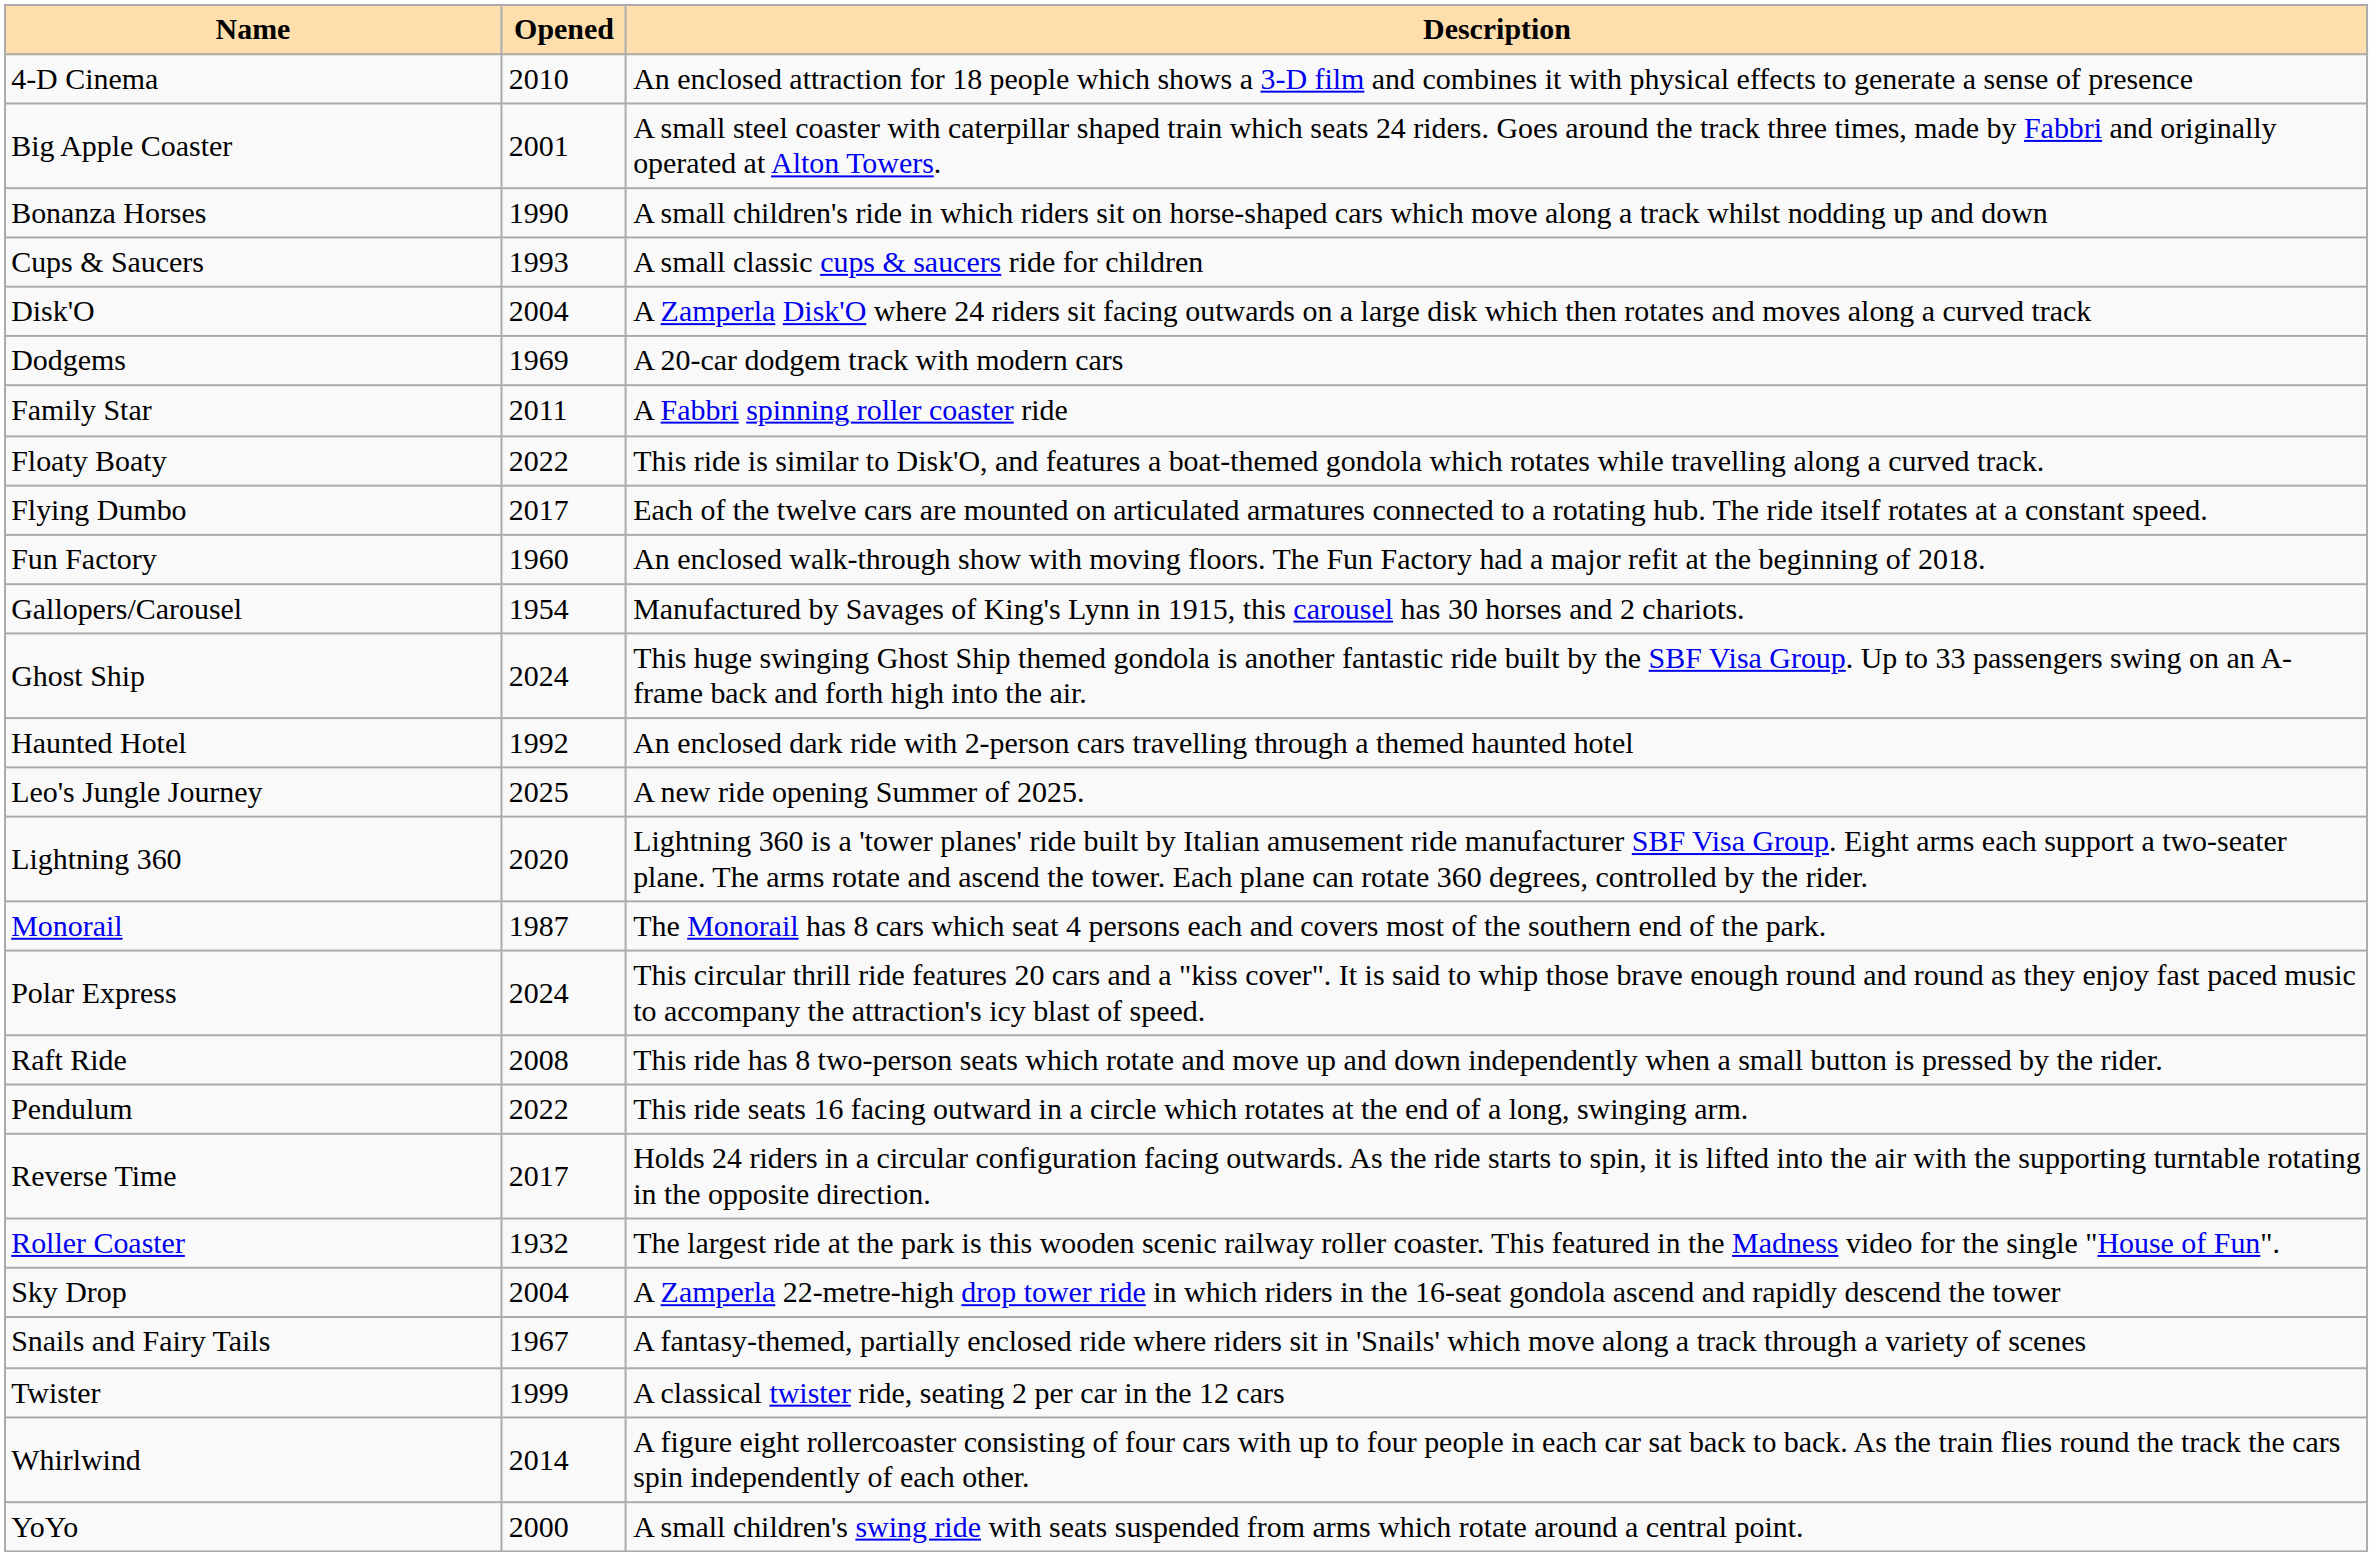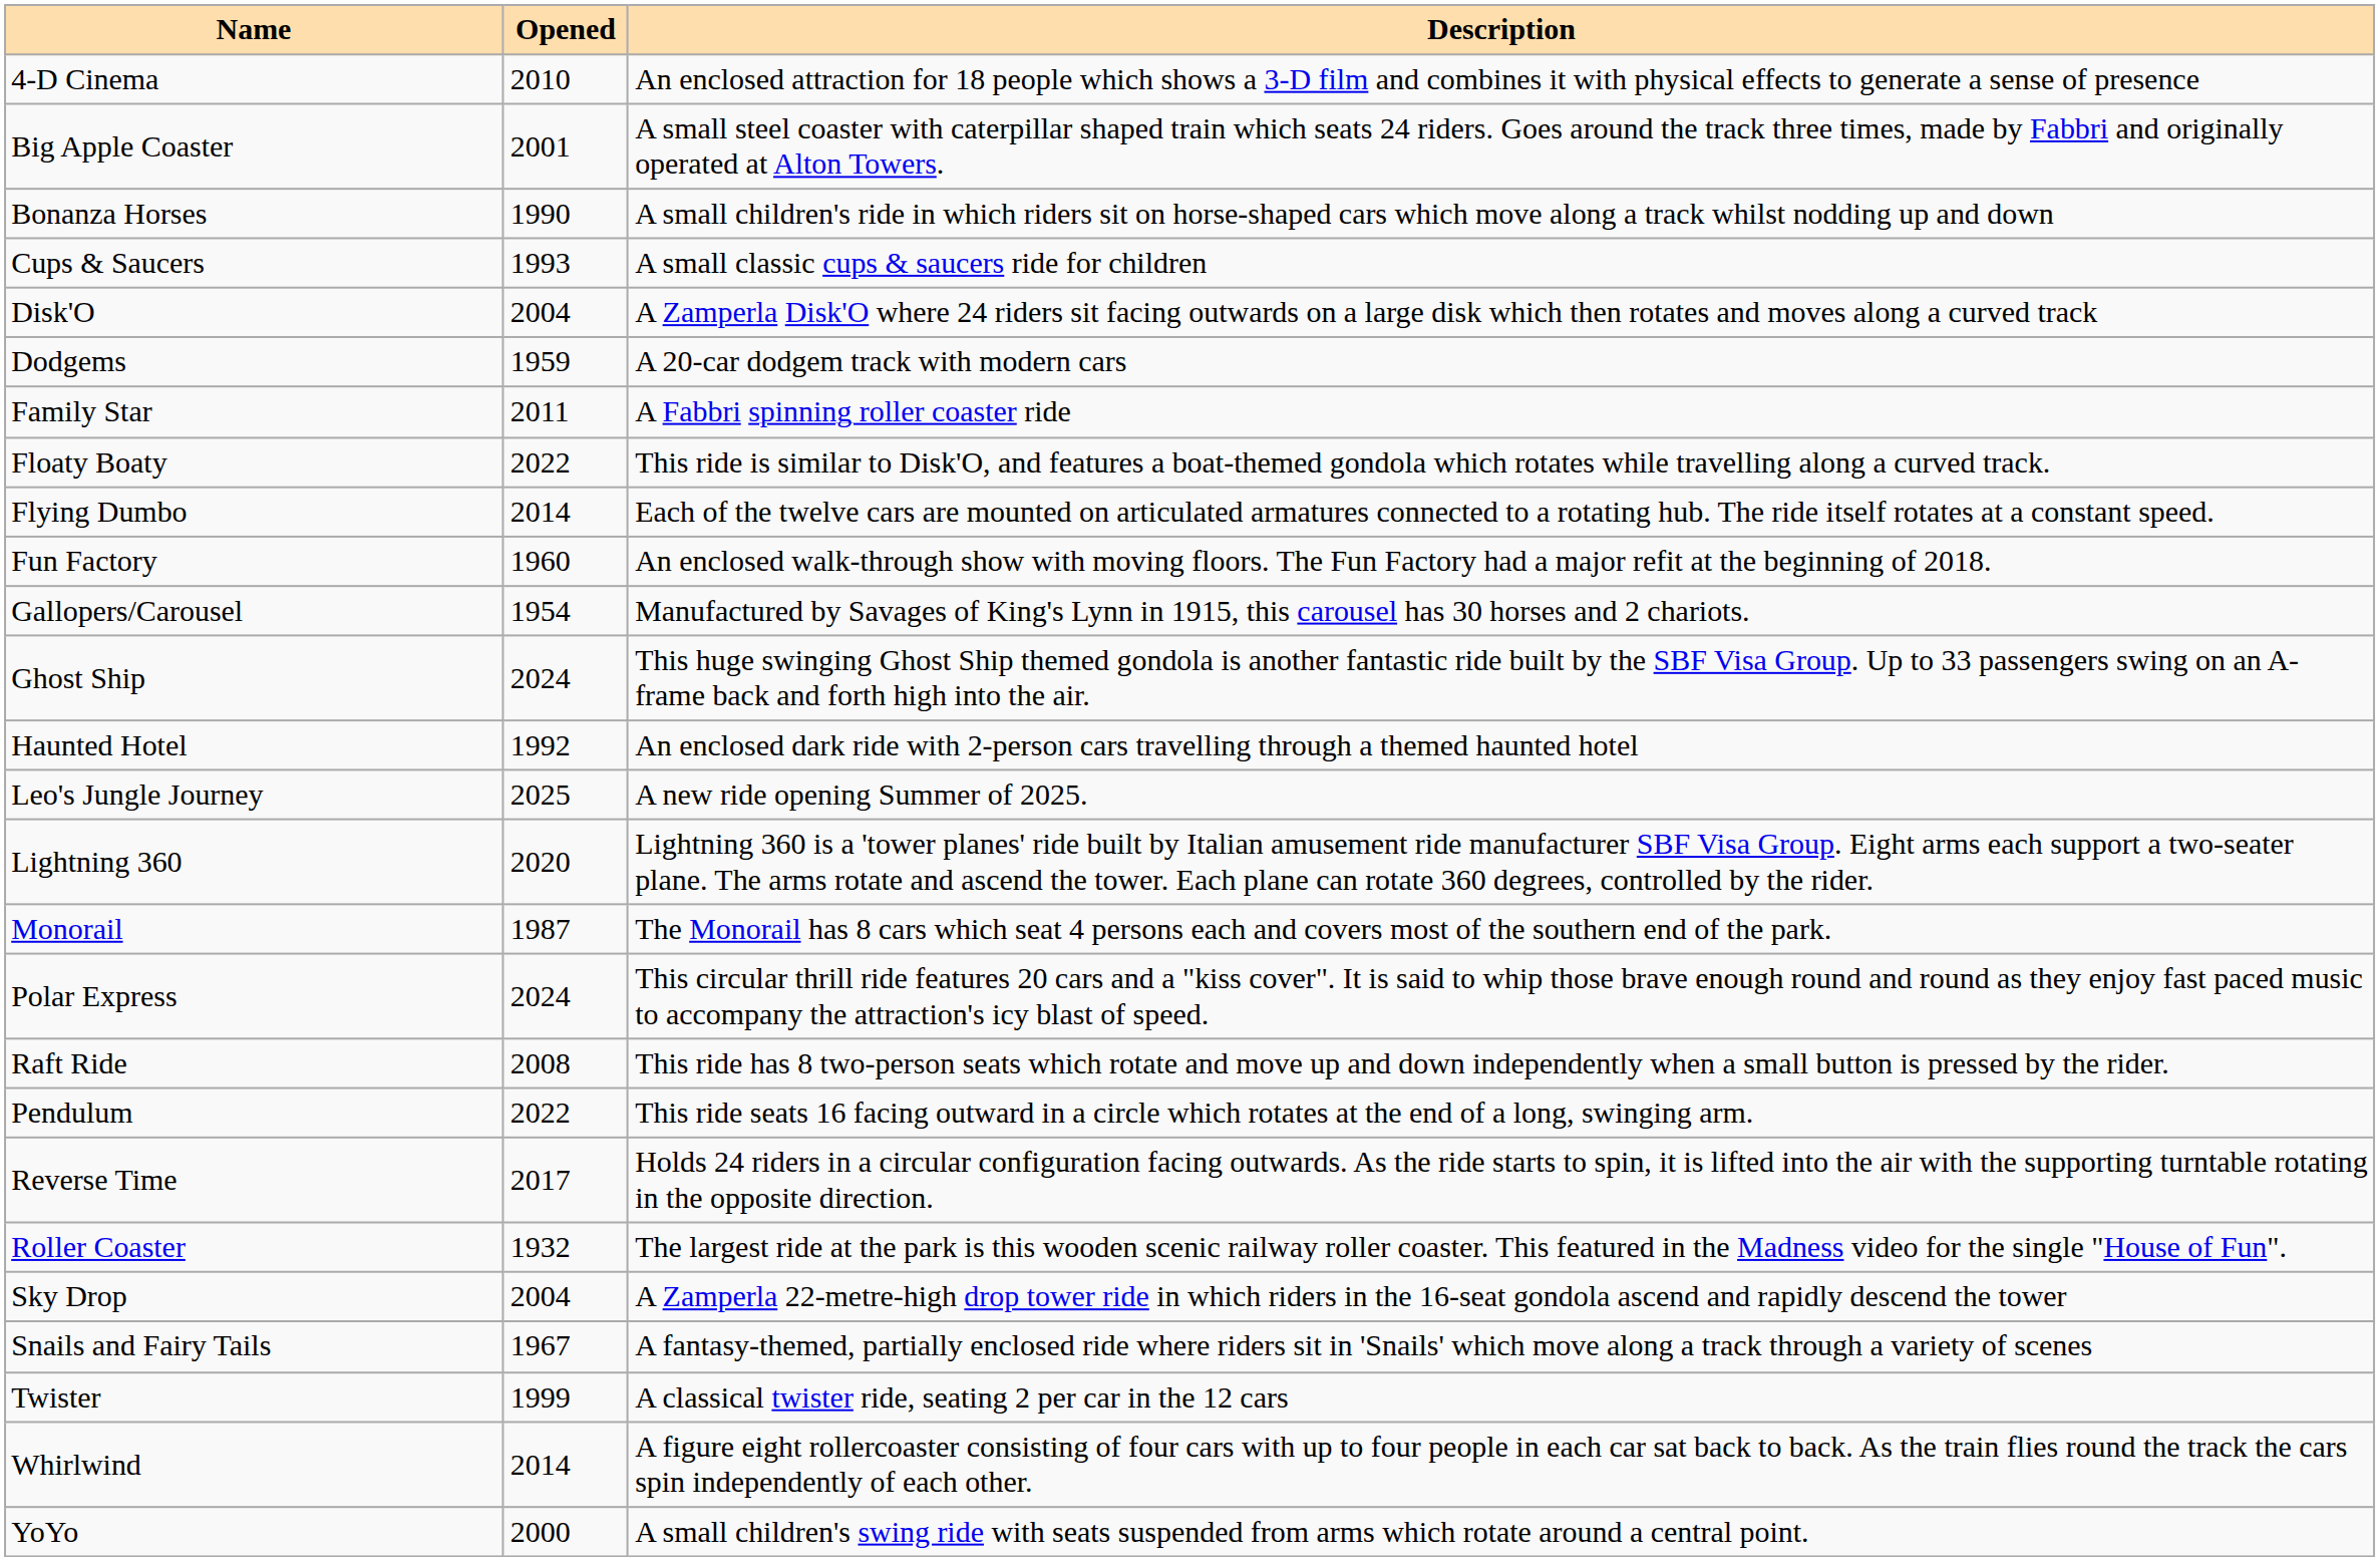Dodgems | Opened: 1969 -> 1959
Flying Dumbo | Opened: 2017 -> 2014
